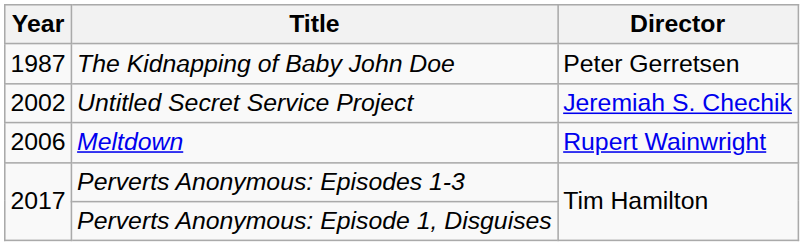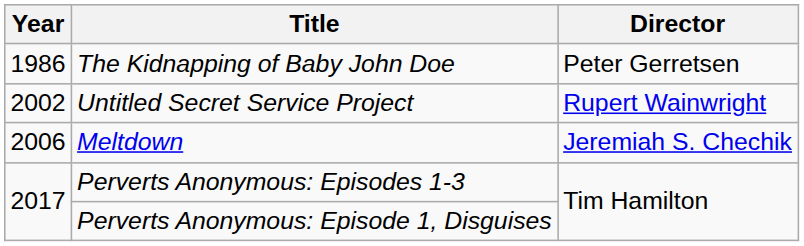The Kidnapping of Baby John Doe | Year: 1987 -> 1986
Untitled Secret Service Project | Director: Jeremiah S. Chechik -> Rupert Wainwright
Meltdown | Director: Rupert Wainwright -> Jeremiah S. Chechik
